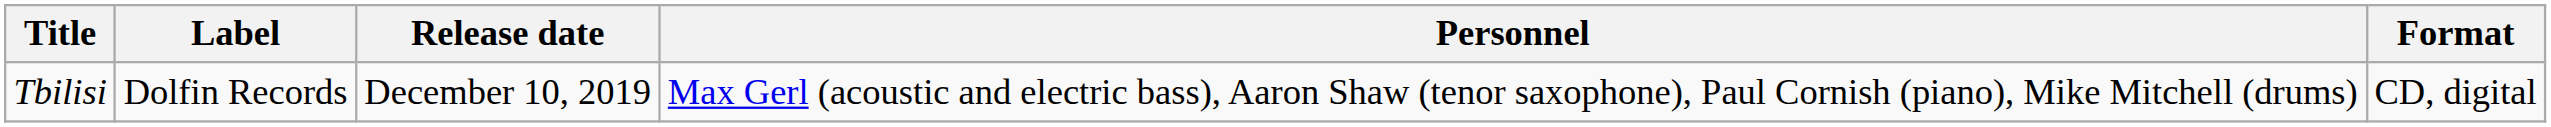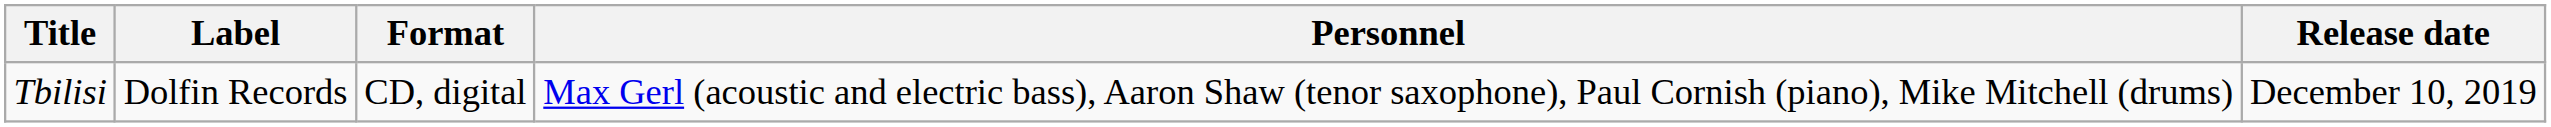columns swapped: Release date <-> Format
